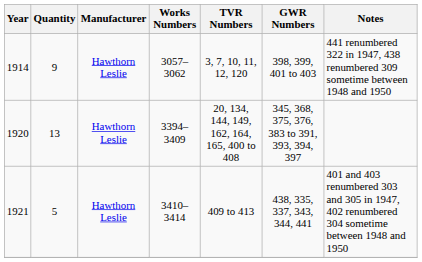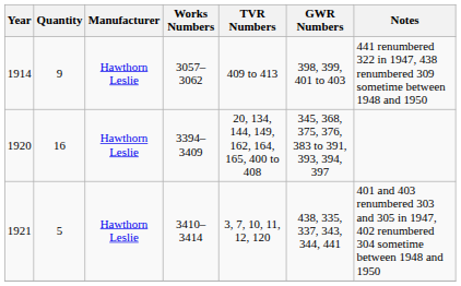1914 | TVR Numbers: 3, 7, 10, 11, 12, 120 -> 409 to 413
1920 | Quantity: 13 -> 16
1921 | TVR Numbers: 409 to 413 -> 3, 7, 10, 11, 12, 120
